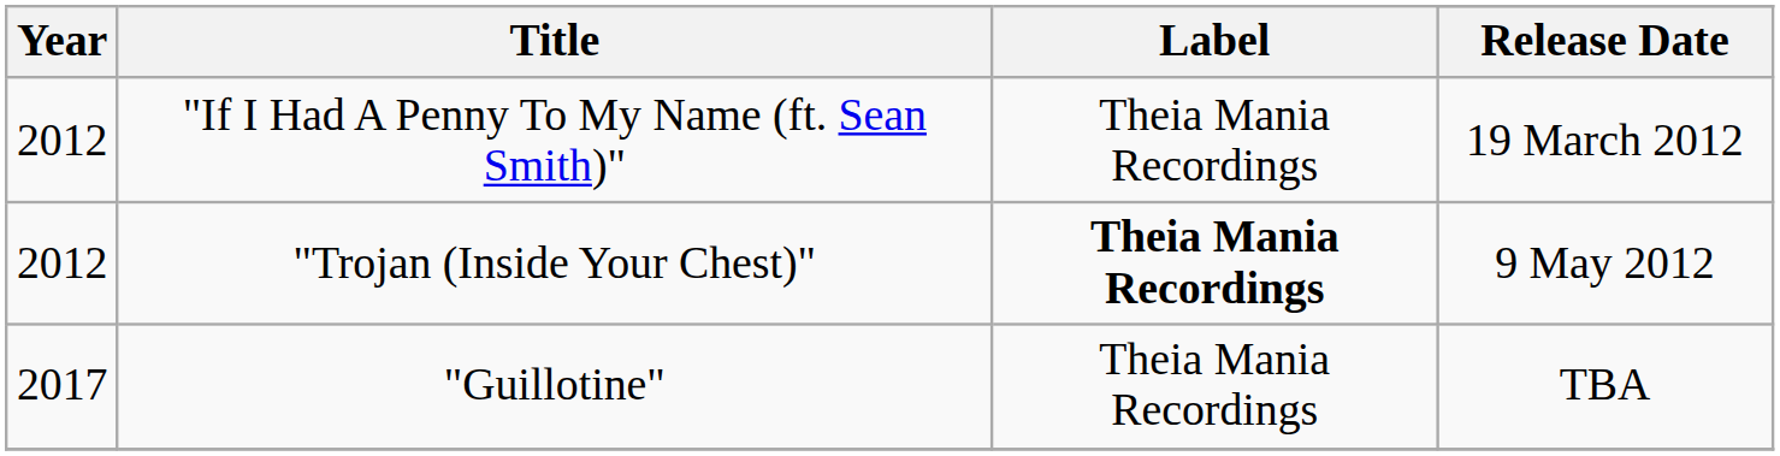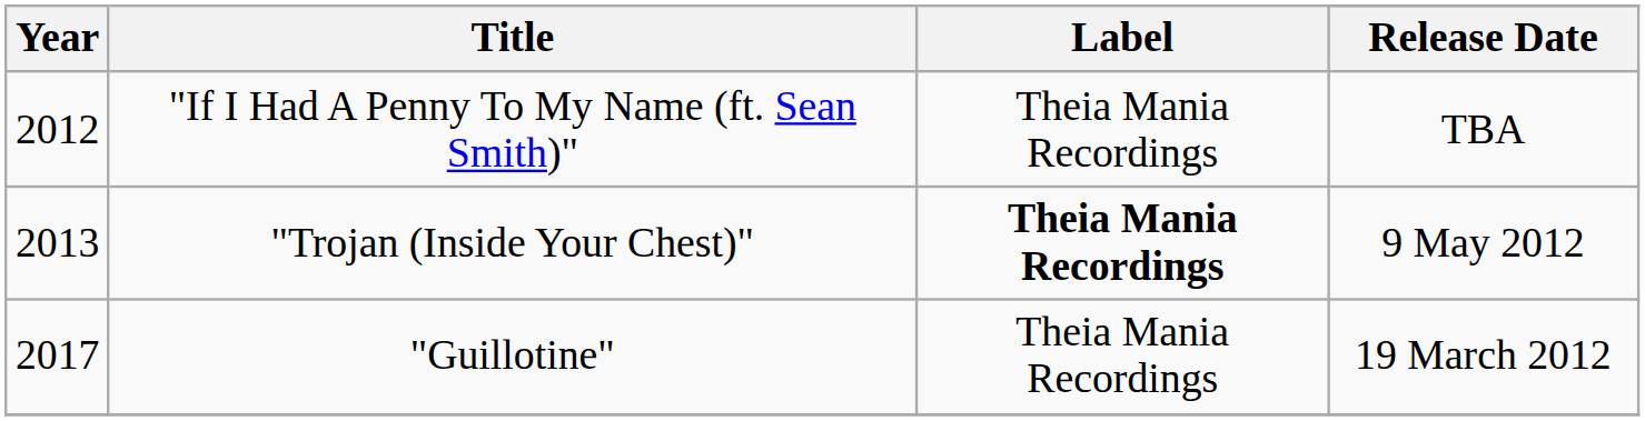"If I Had A Penny To My Name (ft. Sean Smith)" | Release Date: 19 March 2012 -> TBA
"Trojan (Inside Your Chest)" | Year: 2012 -> 2013
"Guillotine" | Release Date: TBA -> 19 March 2012
